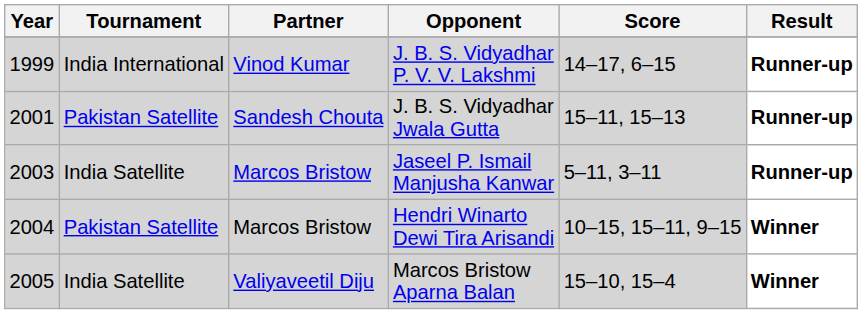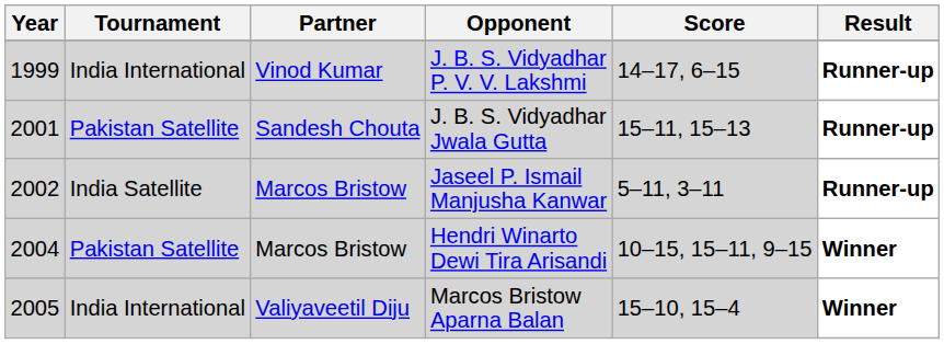Jaseel P. Ismail Manjusha Kanwar | Year: 2003 -> 2002
Marcos Bristow Aparna Balan | Tournament: India Satellite -> India International
